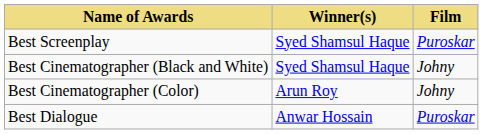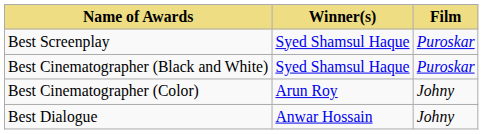Best Cinematographer (Black and White) | Film: Johny -> Puroskar
Best Dialogue | Film: Puroskar -> Johny
